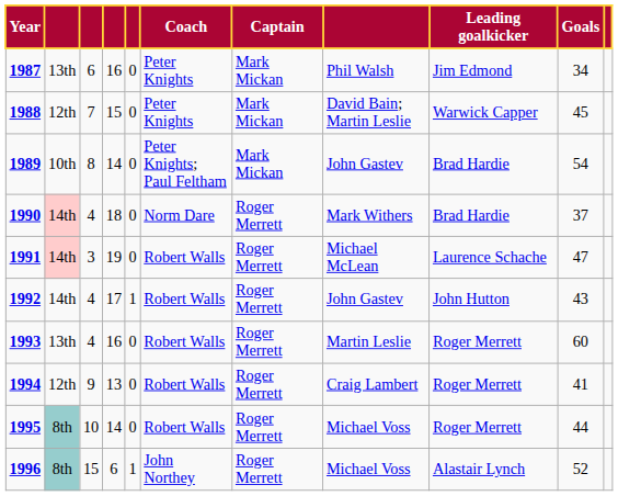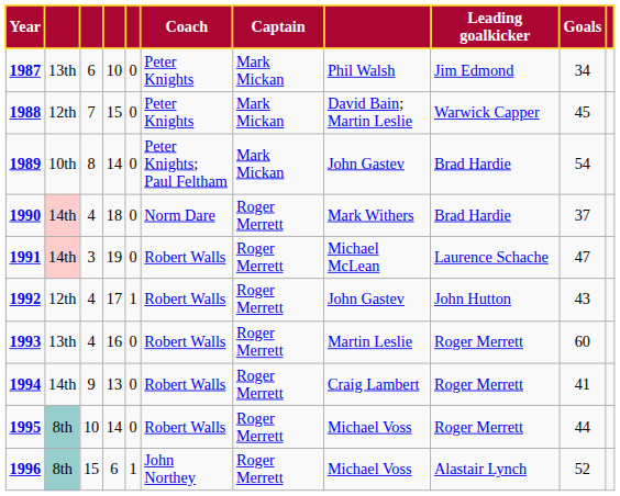1987 | column 4: 16 -> 10
1992 | column 2: 14th -> 12th
1994 | column 2: 12th -> 14th
